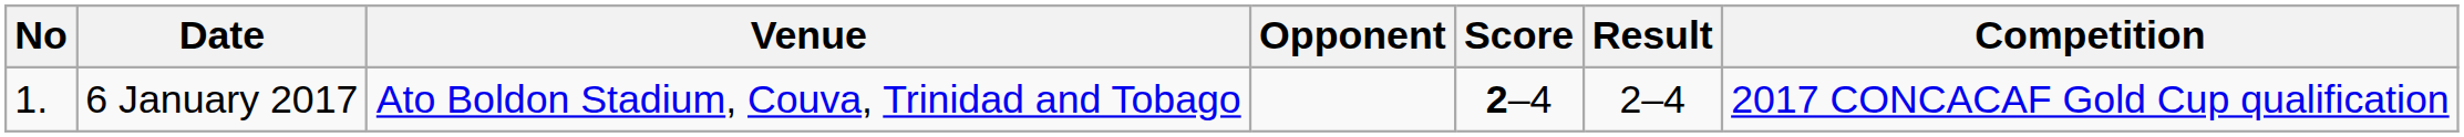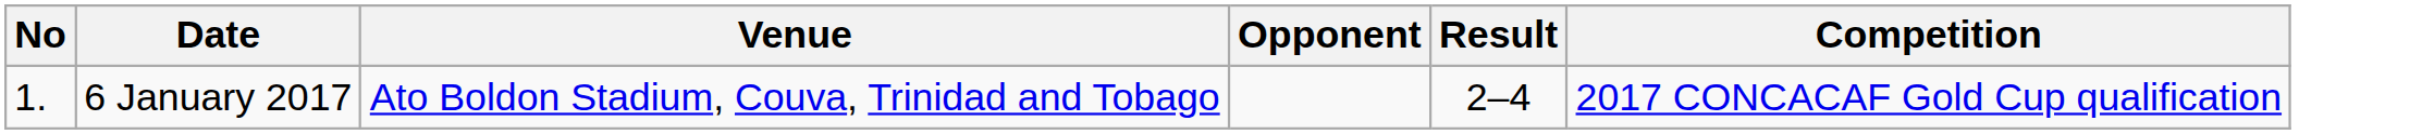- column: Score | 2–4
